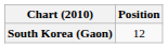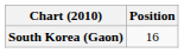South Korea (Gaon) | Position: 12 -> 16
